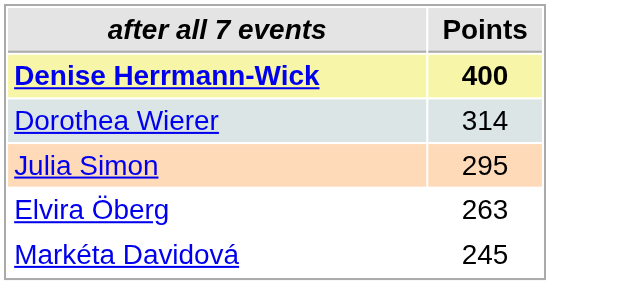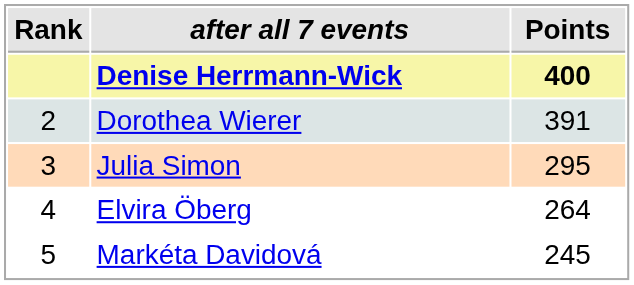+ column: Rank | 2 | 3 | 4 | 5
Dorothea Wierer | Points: 314 -> 391
Elvira Öberg | Points: 263 -> 264
